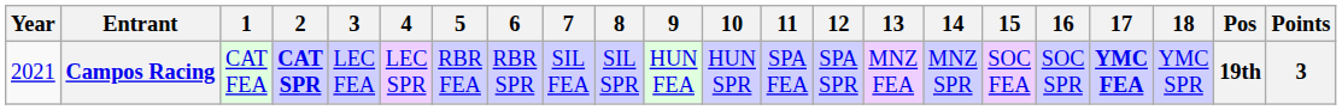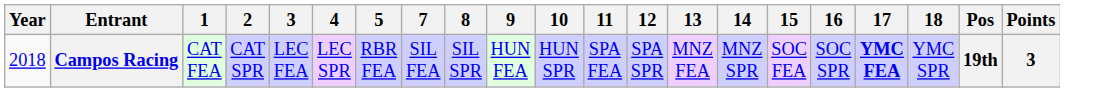- column: 6 | RBR SPR
Campos Racing | Year: 2021 -> 2018
Campos Racing | 2: bold -> normal
